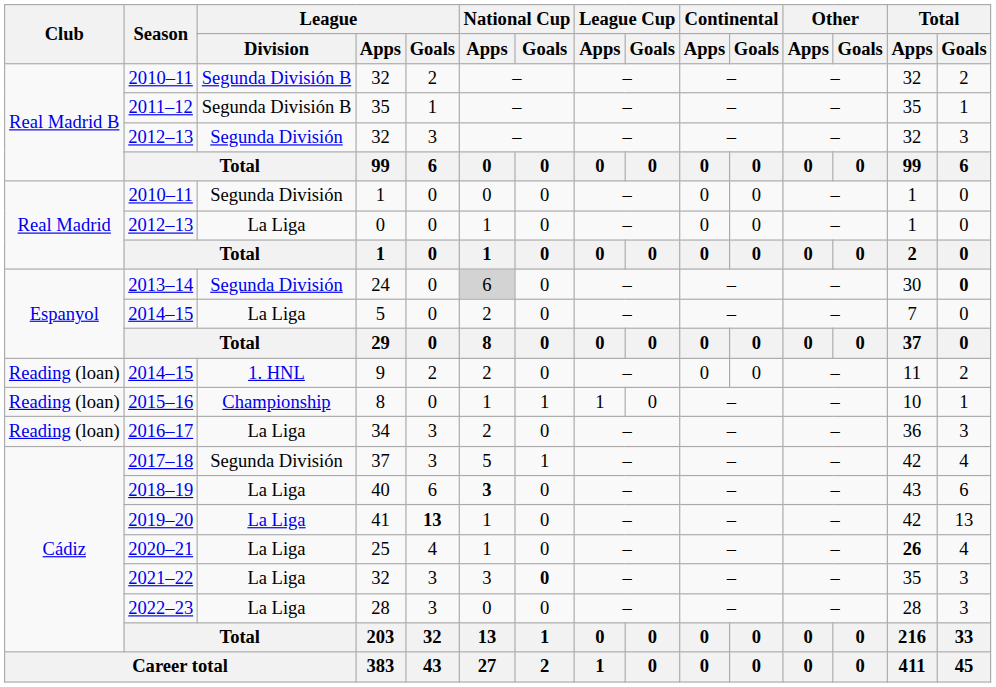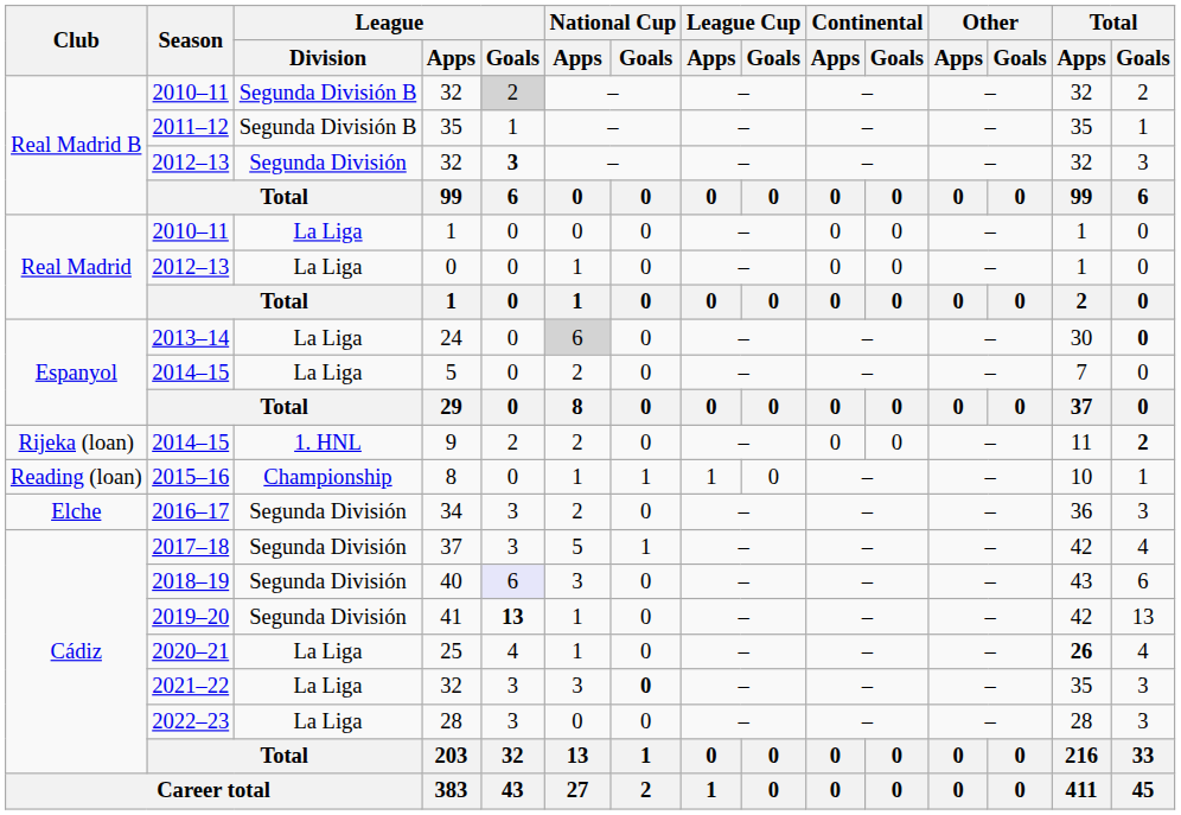2010–11 / 32 | League / Goals: no background -> lightgrey background
2012–13 / 32 | League / Goals: normal -> bold
2010–11 / 1 | League / Division: Segunda División -> La Liga
24 | League / Division: Segunda División -> La Liga
9 | Club: Reading (loan) -> Rijeka (loan)
9 | Total / Goals: normal -> bold
34 | Club: Reading (loan) -> Elche
34 | League / Division: La Liga -> Segunda División
40 | League / Division: La Liga -> Segunda División
40 | League / Goals: no background -> lavender background
40 | National Cup / Apps: bold -> normal
41 | League / Division: La Liga -> Segunda División
